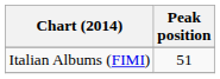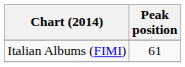Italian Albums (FIMI) | Peak position: 51 -> 61
